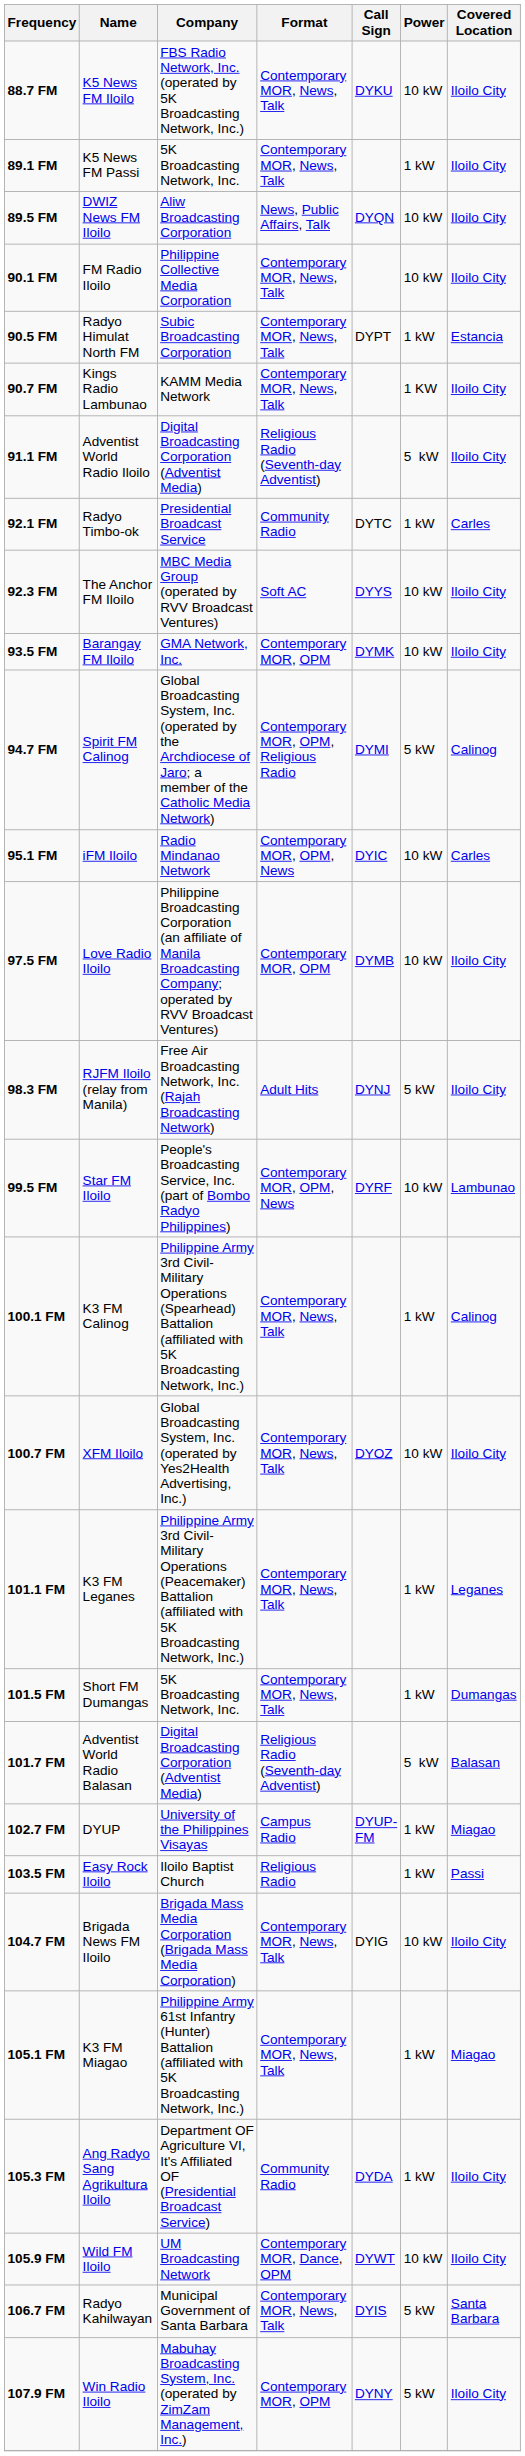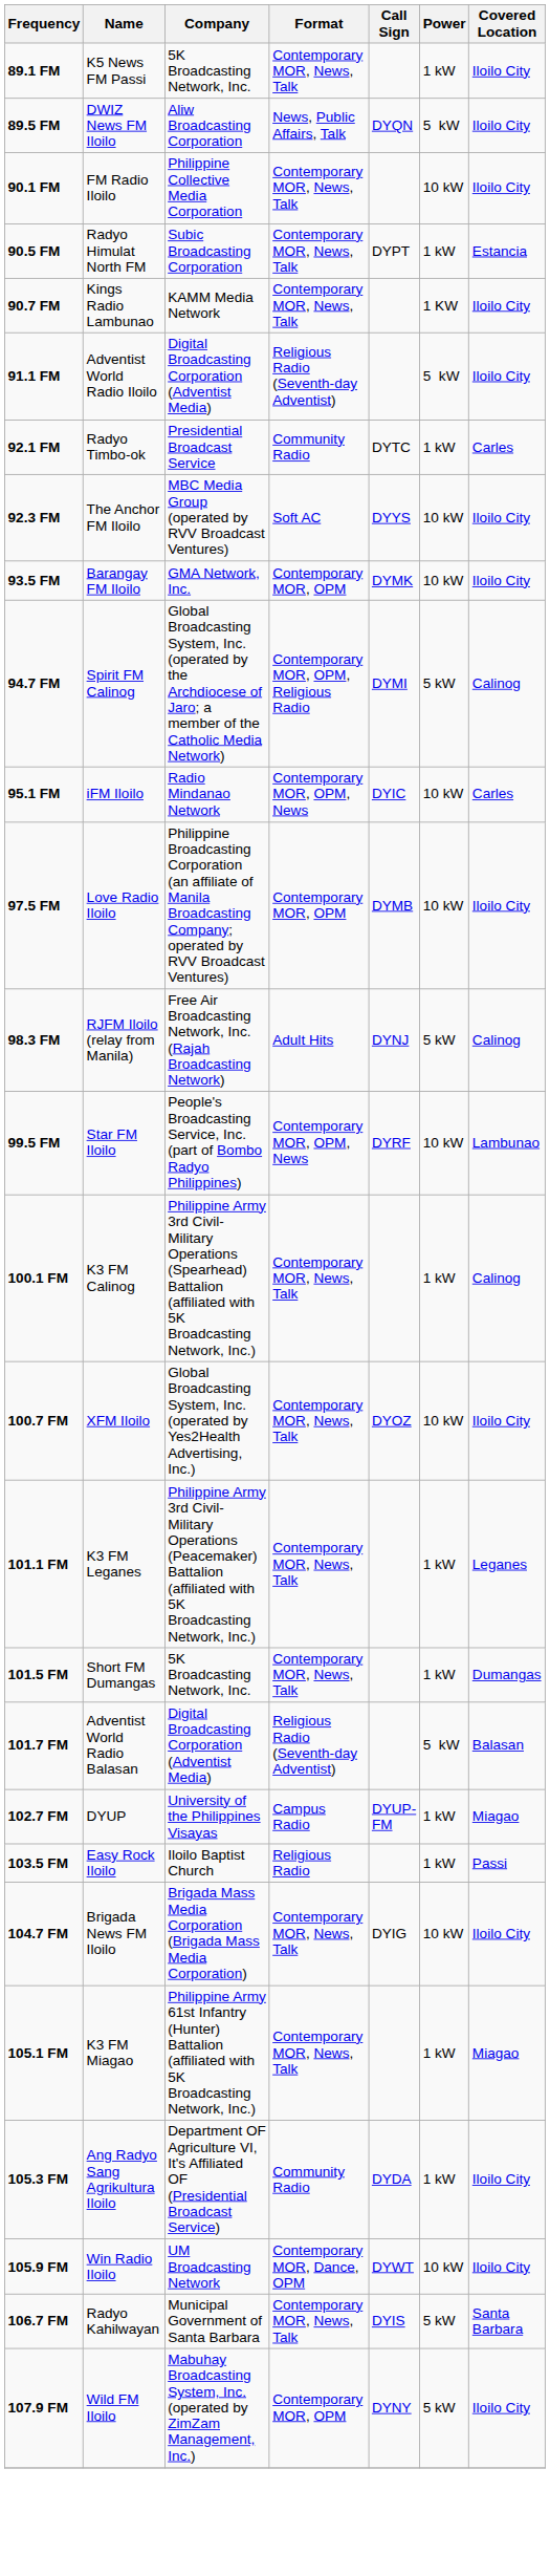- row: 88.7 FM | K5 News FM Iloilo | FBS Radio Network, Inc. (operated by 5K Broadcasting Network, Inc.) | Contemporary MOR, News, Talk | DYKU | 10 kW | Iloilo City
89.5 FM | Power: 10 kW -> 5 kW
98.3 FM | Covered Location: Iloilo City -> Calinog
105.9 FM | Name: Wild FM Iloilo -> Win Radio Iloilo
107.9 FM | Name: Win Radio Iloilo -> Wild FM Iloilo
